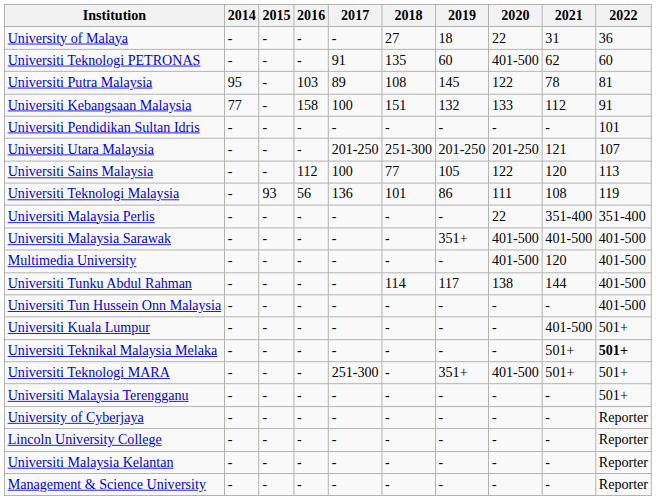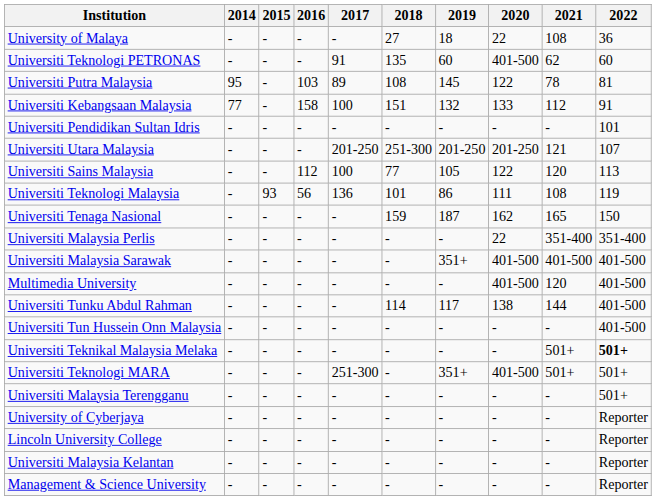University of Malaya | 2021: 31 -> 108
+ row: Universiti Tenaga Nasional | - | - | - | - | 159 | 187 | 162 | 165 | 150
- row: Universiti Kuala Lumpur | - | - | - | - | - | - | - | 401-500 | 501+
